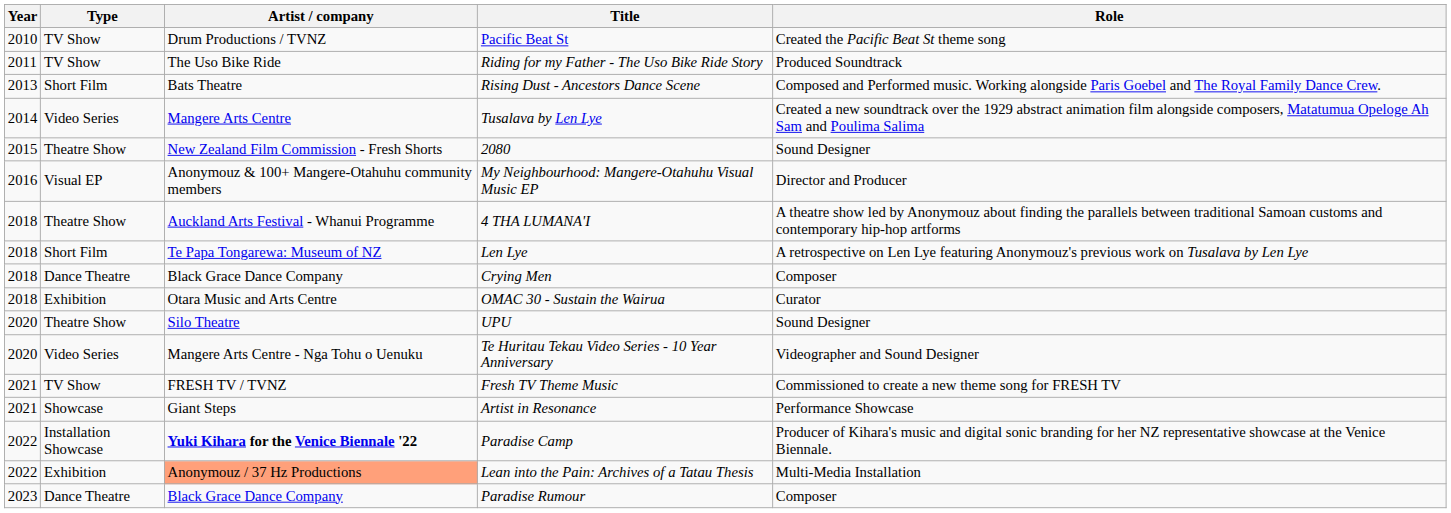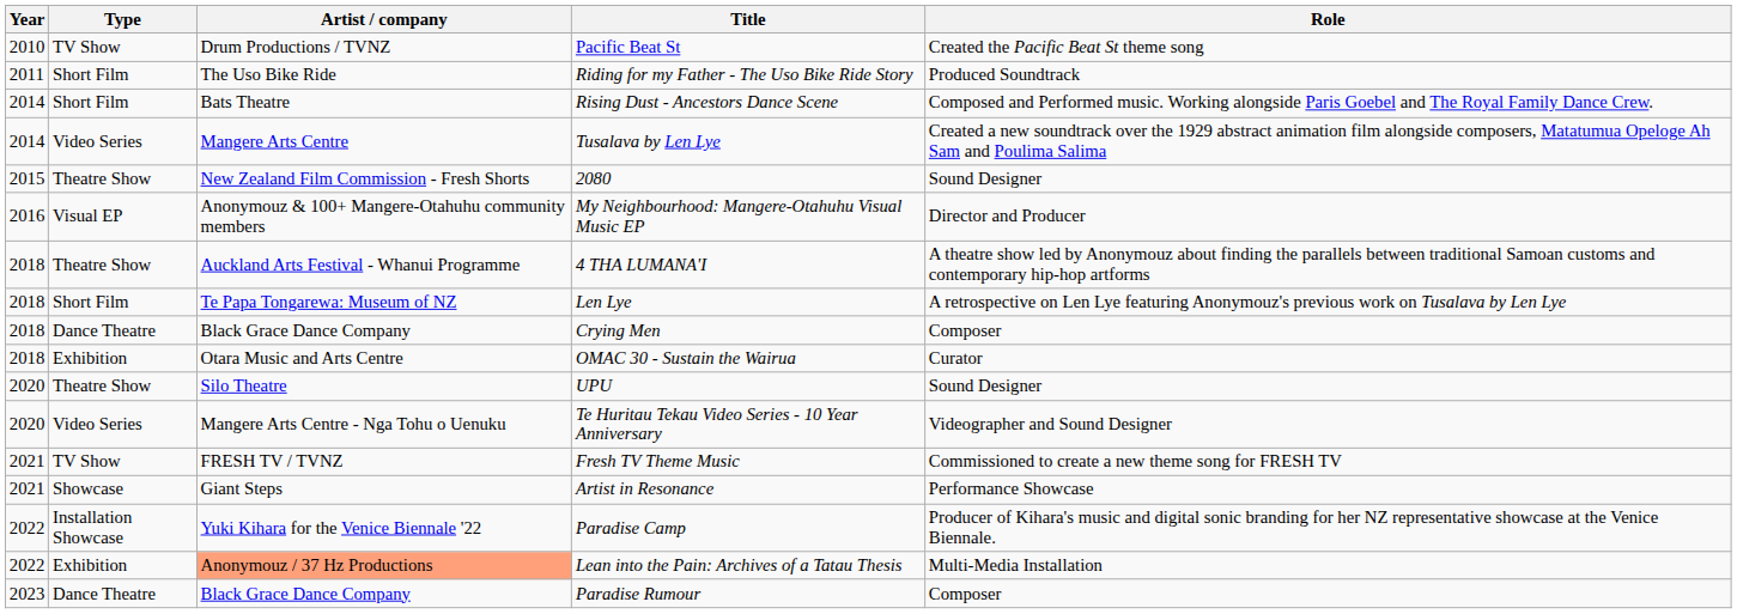Riding for my Father - The Uso Bike Ride Story | Type: TV Show -> Short Film
Rising Dust - Ancestors Dance Scene | Year: 2013 -> 2014
Paradise Camp | Artist / company: bold -> normal
